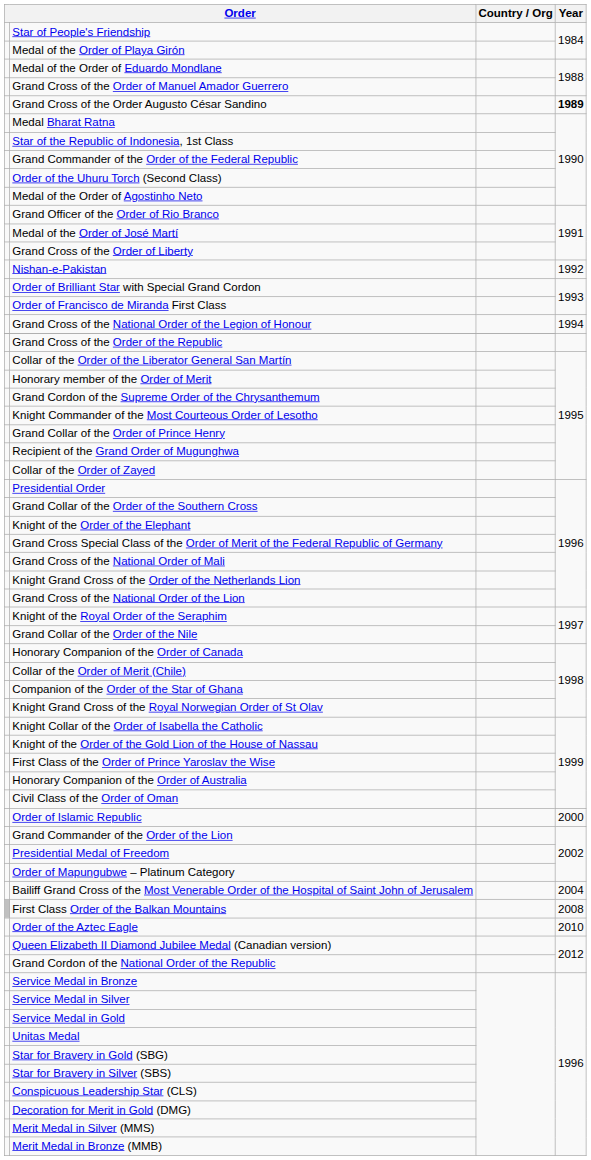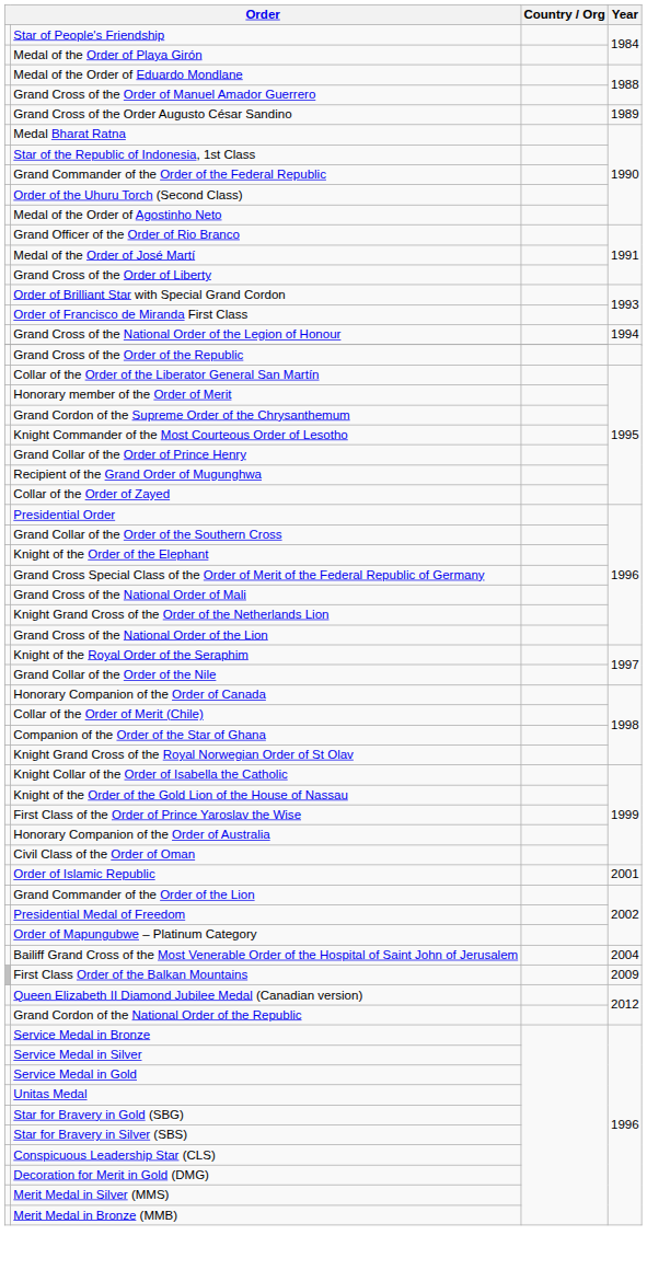Grand Cross of the Order Augusto César Sandino | Year: bold -> normal
- row: Nishan-e-Pakistan | 1992
Order of Islamic Republic | Year: 2000 -> 2001
First Class Order of the Balkan Mountains | Year: 2008 -> 2009
- row: Order of the Aztec Eagle | 2010
